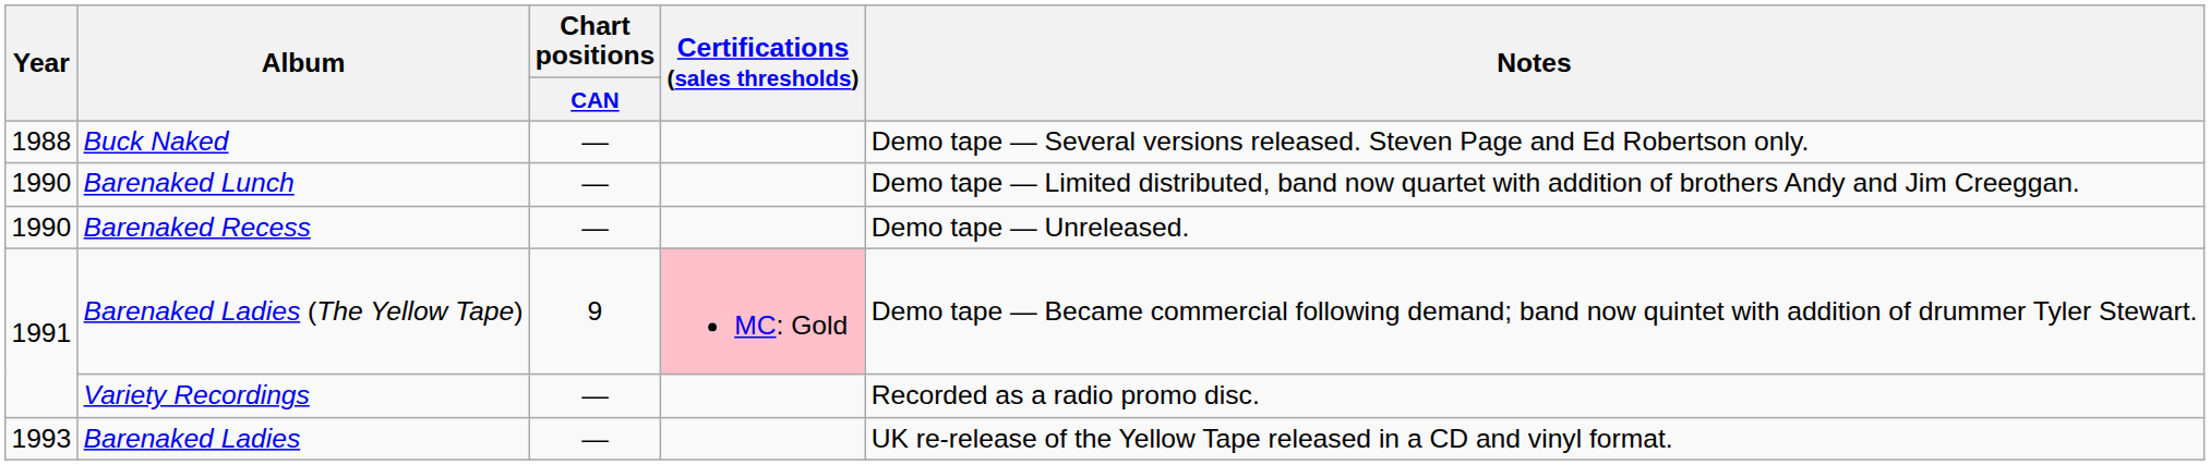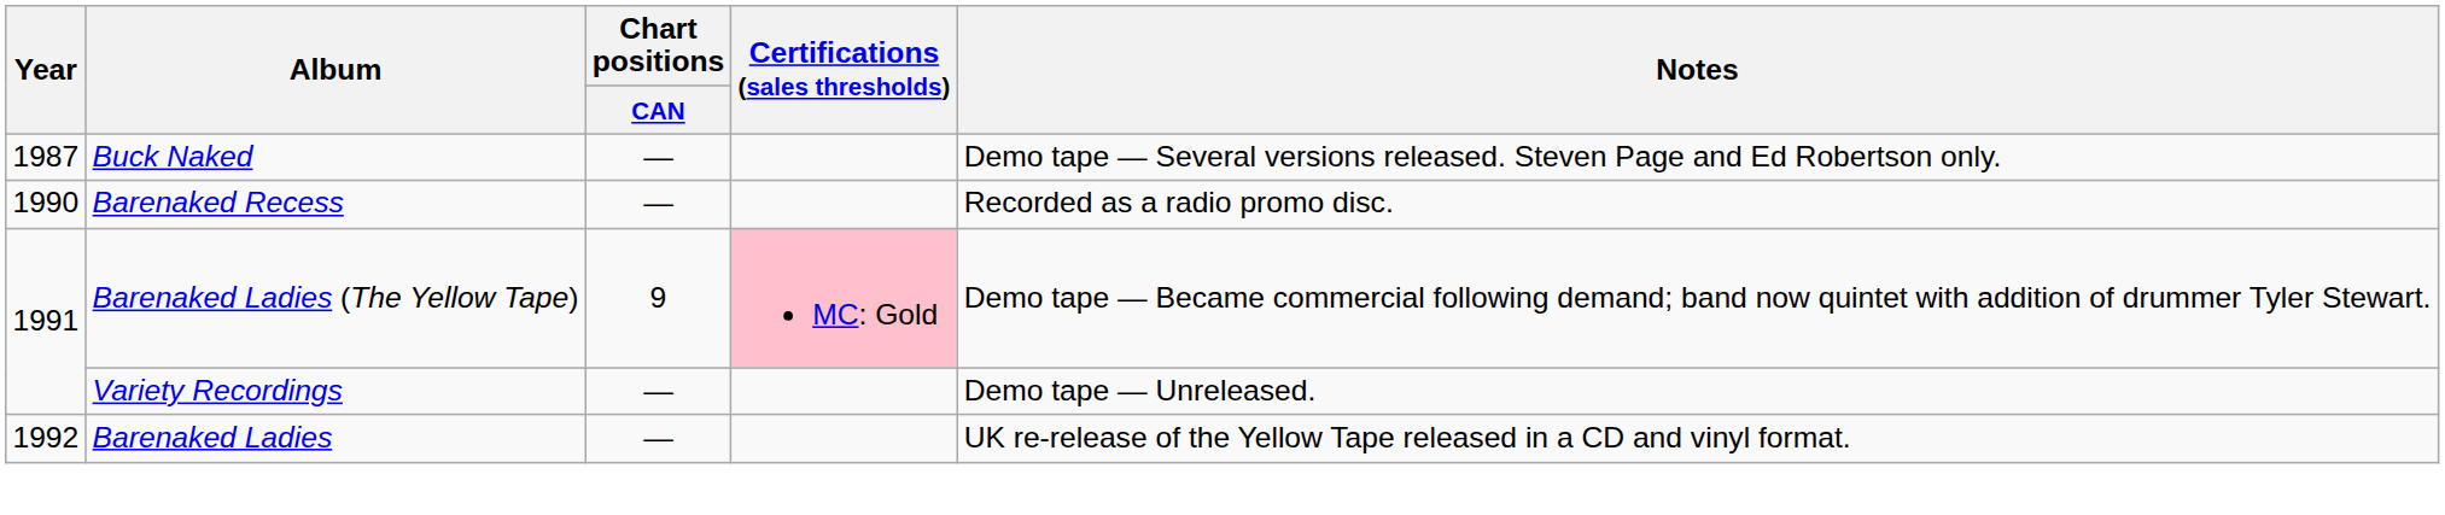Buck Naked | Year: 1988 -> 1987
- row: 1990 | Barenaked Lunch | — | Demo tape — Limited distributed, band now quartet with addition of brothers Andy and Jim Creeggan.
Barenaked Recess | Notes: Demo tape — Unreleased. -> Recorded as a radio promo disc.
Variety Recordings | Notes: Recorded as a radio promo disc. -> Demo tape — Unreleased.
Barenaked Ladies | Year: 1993 -> 1992
